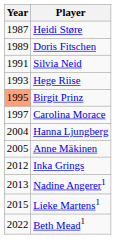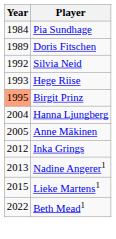+ row: 1984 | Pia Sundhage
- row: 1987 | Heidi Støre
Silvia Neid | Year: 1991 -> 1992
- row: 1997 | Carolina Morace
